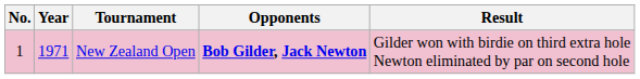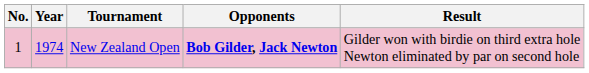New Zealand Open | Year: 1971 -> 1974
